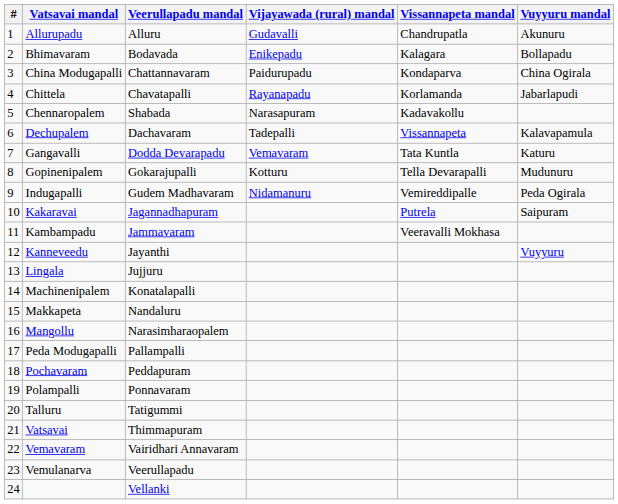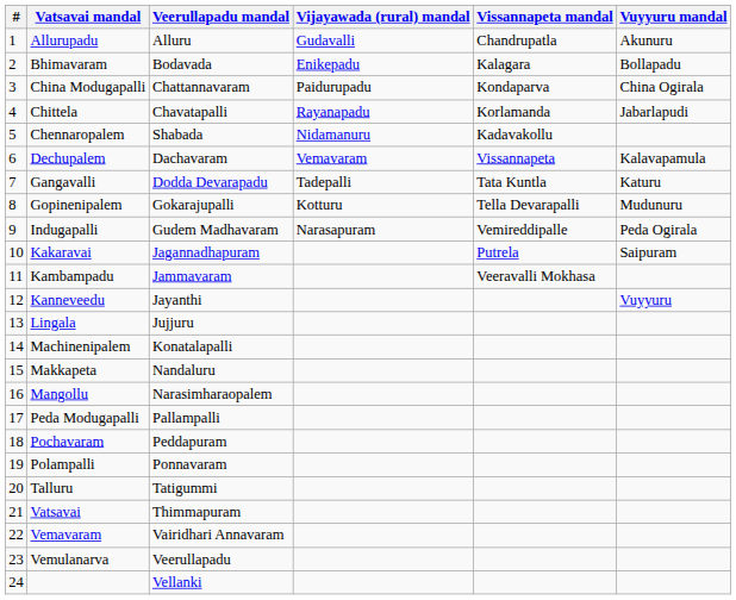Chennaropalem | Vijayawada (rural) mandal: Narasapuram -> Nidamanuru
Dechupalem | Vijayawada (rural) mandal: Tadepalli -> Vemavaram
Gangavalli | Vijayawada (rural) mandal: Vemavaram -> Tadepalli
Indugapalli | Vijayawada (rural) mandal: Nidamanuru -> Narasapuram
